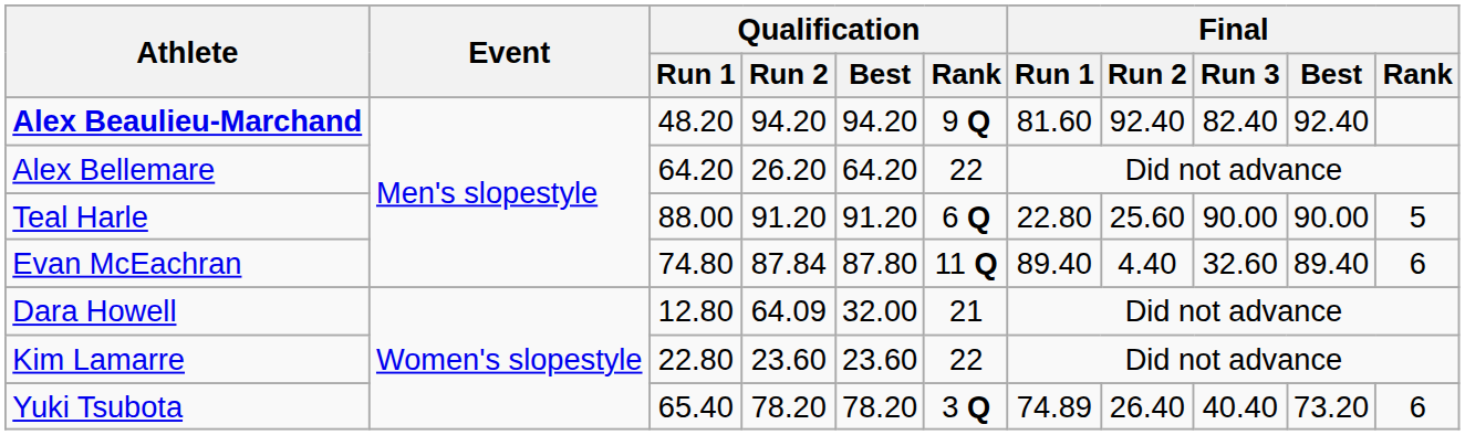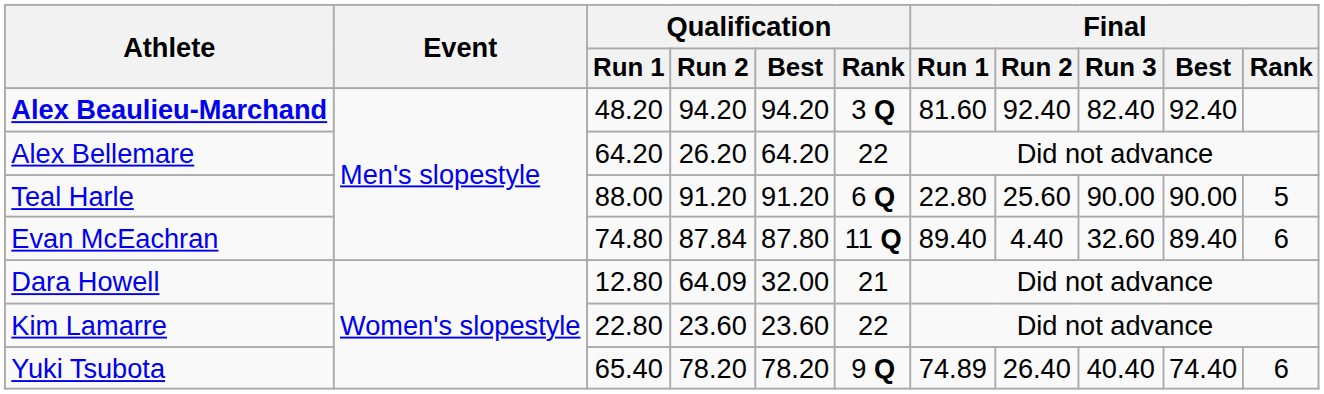Alex Beaulieu-Marchand | Qualification / Rank: 9 Q -> 3 Q
Yuki Tsubota | Qualification / Rank: 3 Q -> 9 Q
Yuki Tsubota | Final / Best: 73.20 -> 74.40
